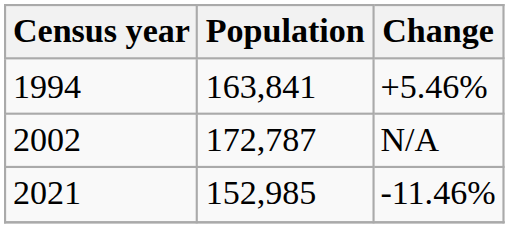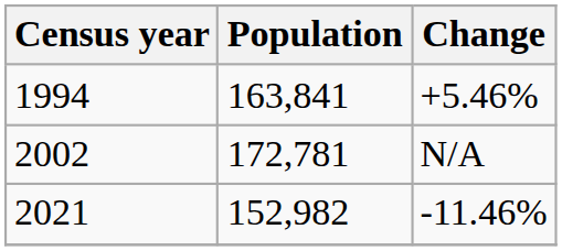2002 | Population: 172,787 -> 172,781
2021 | Population: 152,985 -> 152,982
